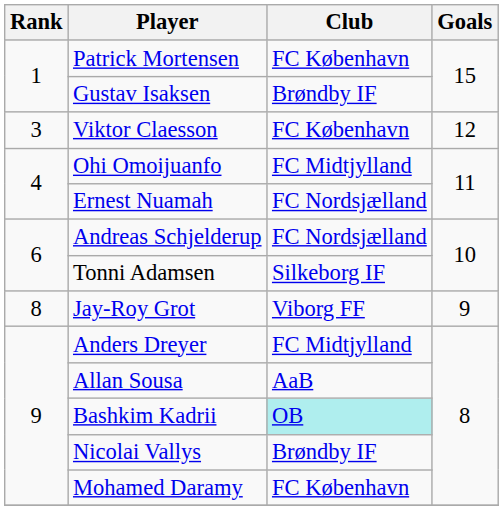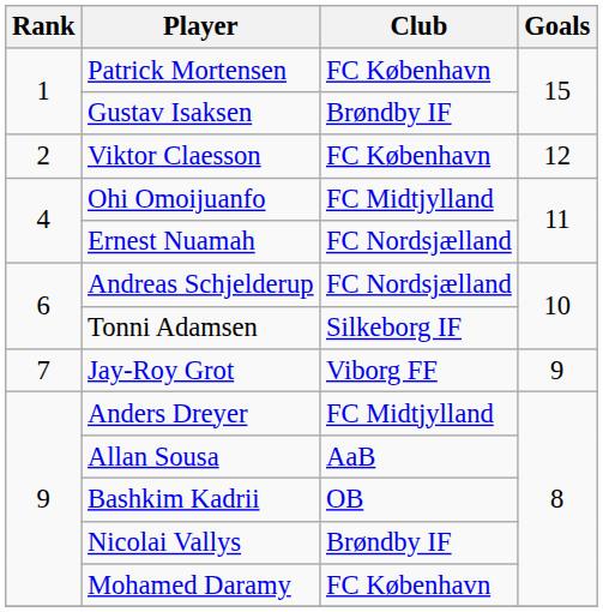Viktor Claesson | Rank: 3 -> 2
Jay-Roy Grot | Rank: 8 -> 7
Bashkim Kadrii | Club: paleturquoise background -> no background
